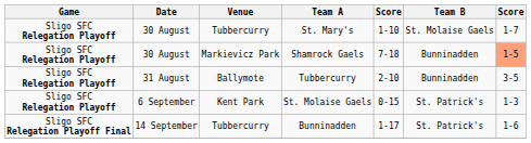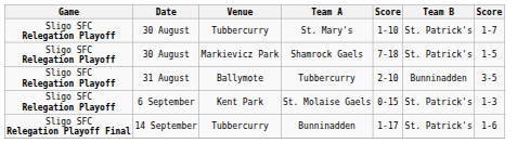St. Mary's | Team B: St. Molaise Gaels -> St. Patrick's
Shamrock Gaels | Team B: Bunninadden -> St. Patrick's
Shamrock Gaels | column 7: lightsalmon background -> no background
